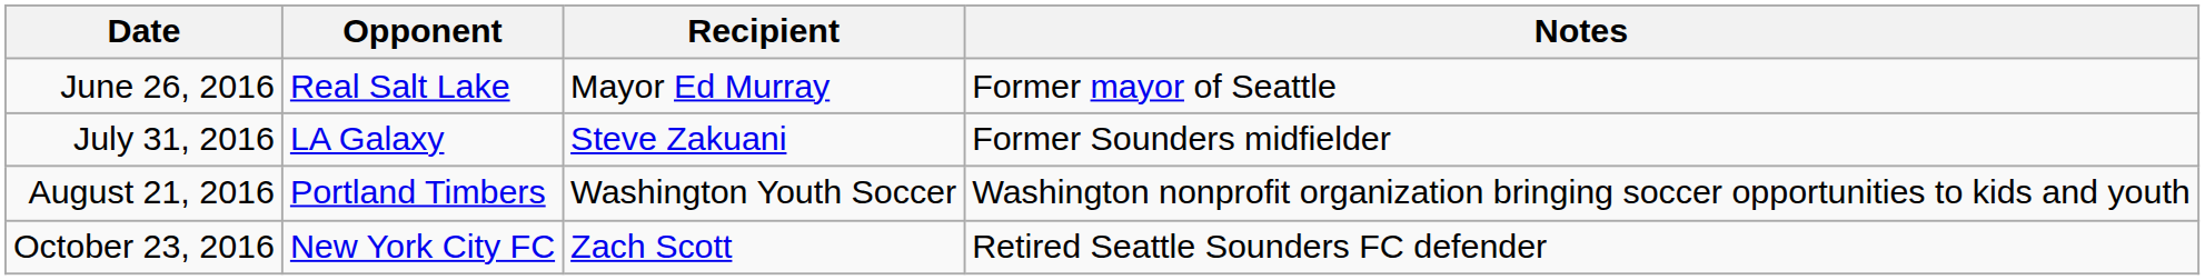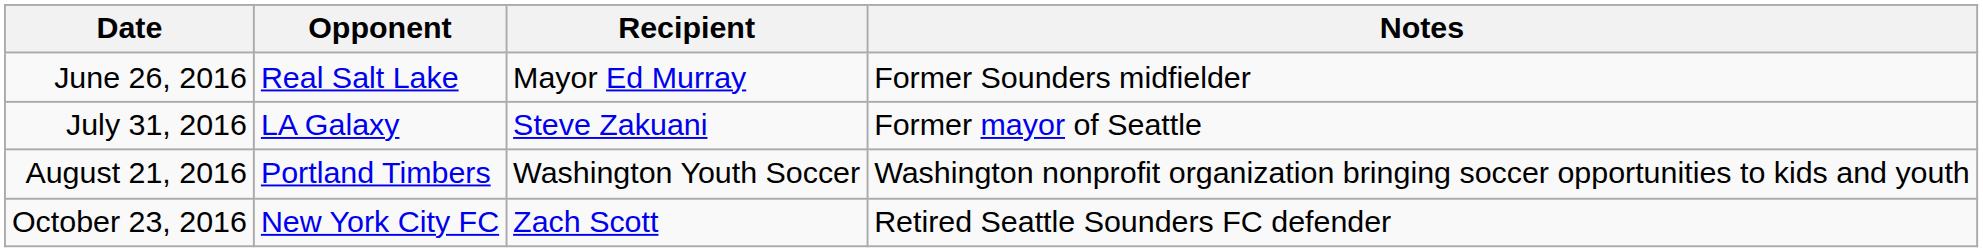June 26, 2016 | Notes: Former mayor of Seattle -> Former Sounders midfielder
July 31, 2016 | Notes: Former Sounders midfielder -> Former mayor of Seattle
